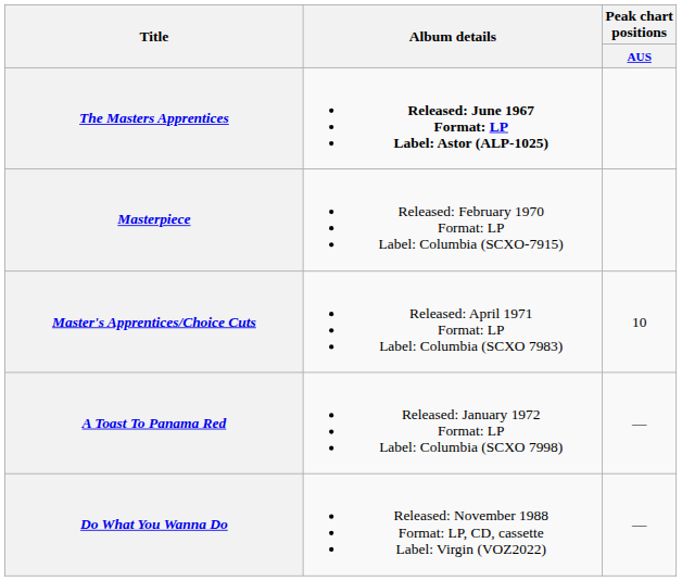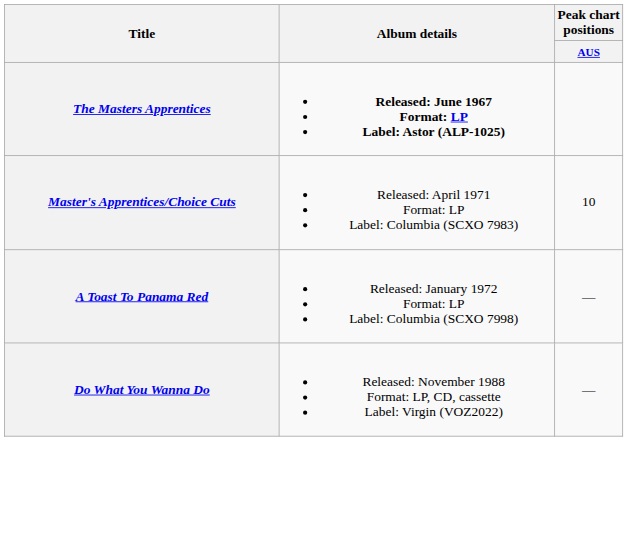- row: Masterpiece | Released: February 1970 Format: LP Label: Columbia (SCXO-7915)
